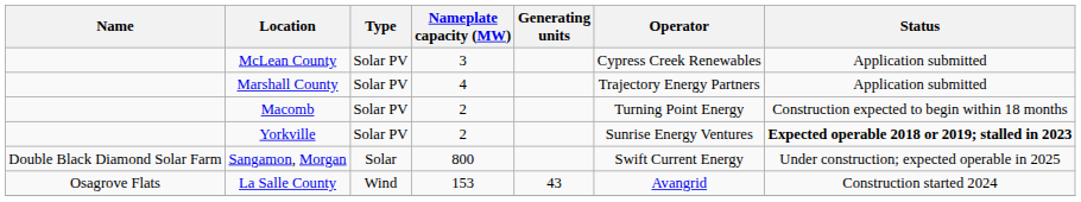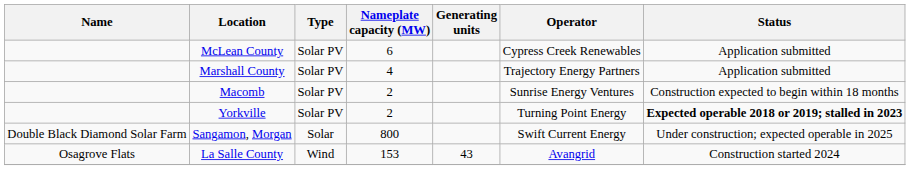McLean County | Nameplate capacity (MW): 3 -> 6
Macomb | Operator: Turning Point Energy -> Sunrise Energy Ventures
Yorkville | Operator: Sunrise Energy Ventures -> Turning Point Energy
